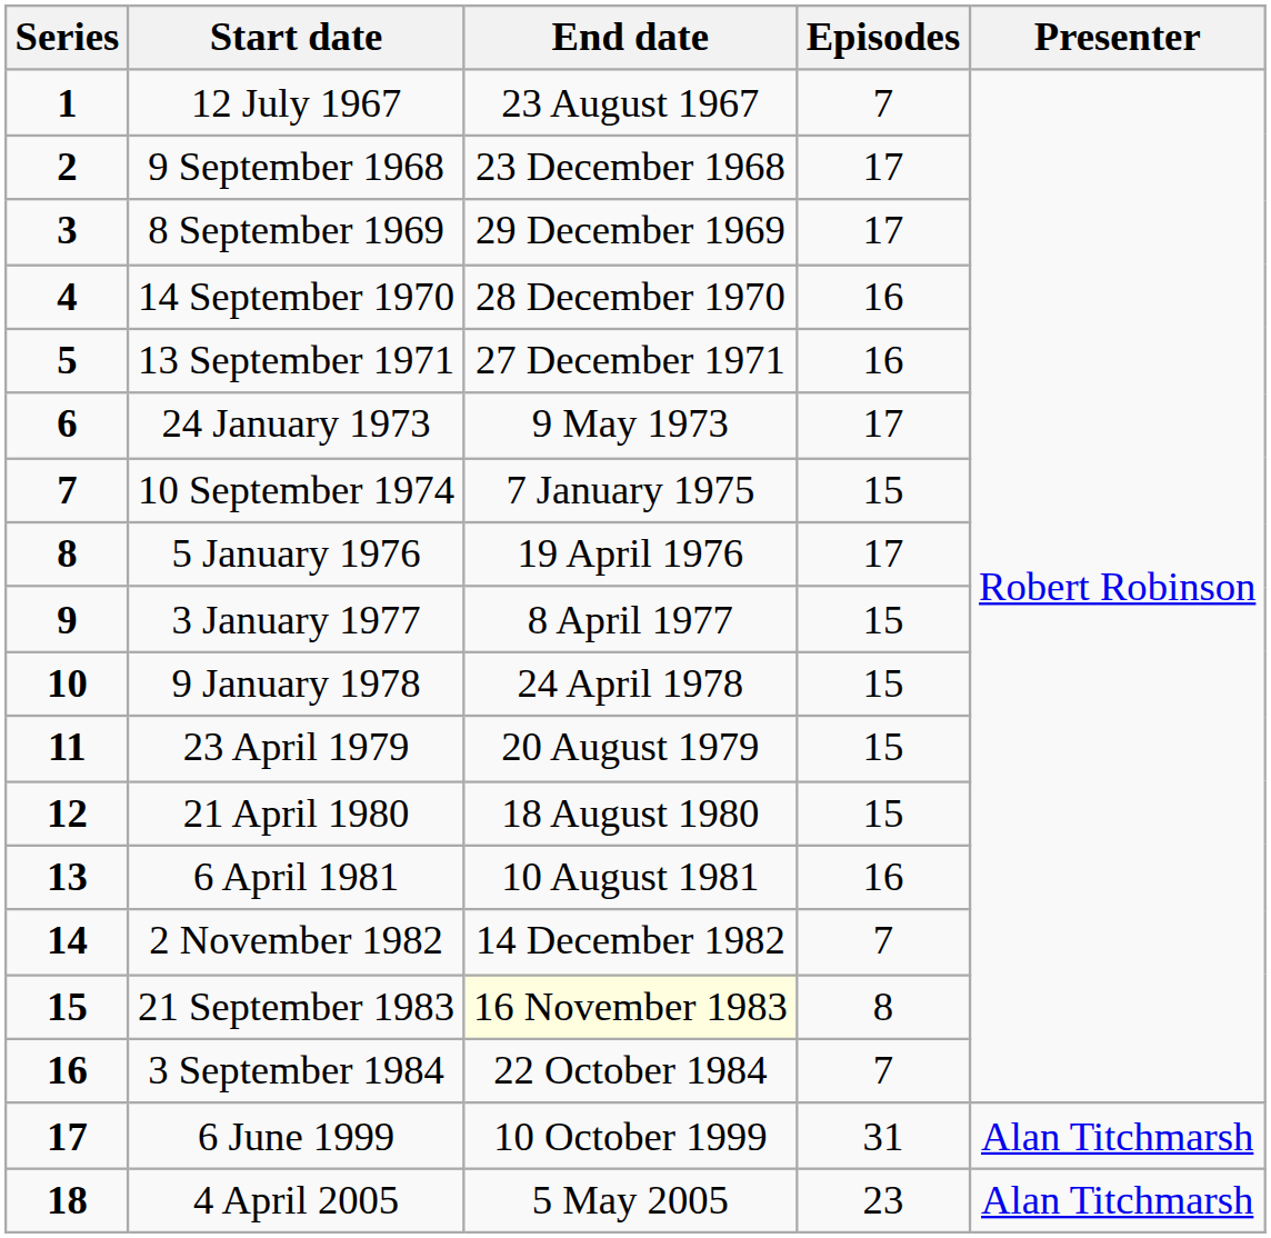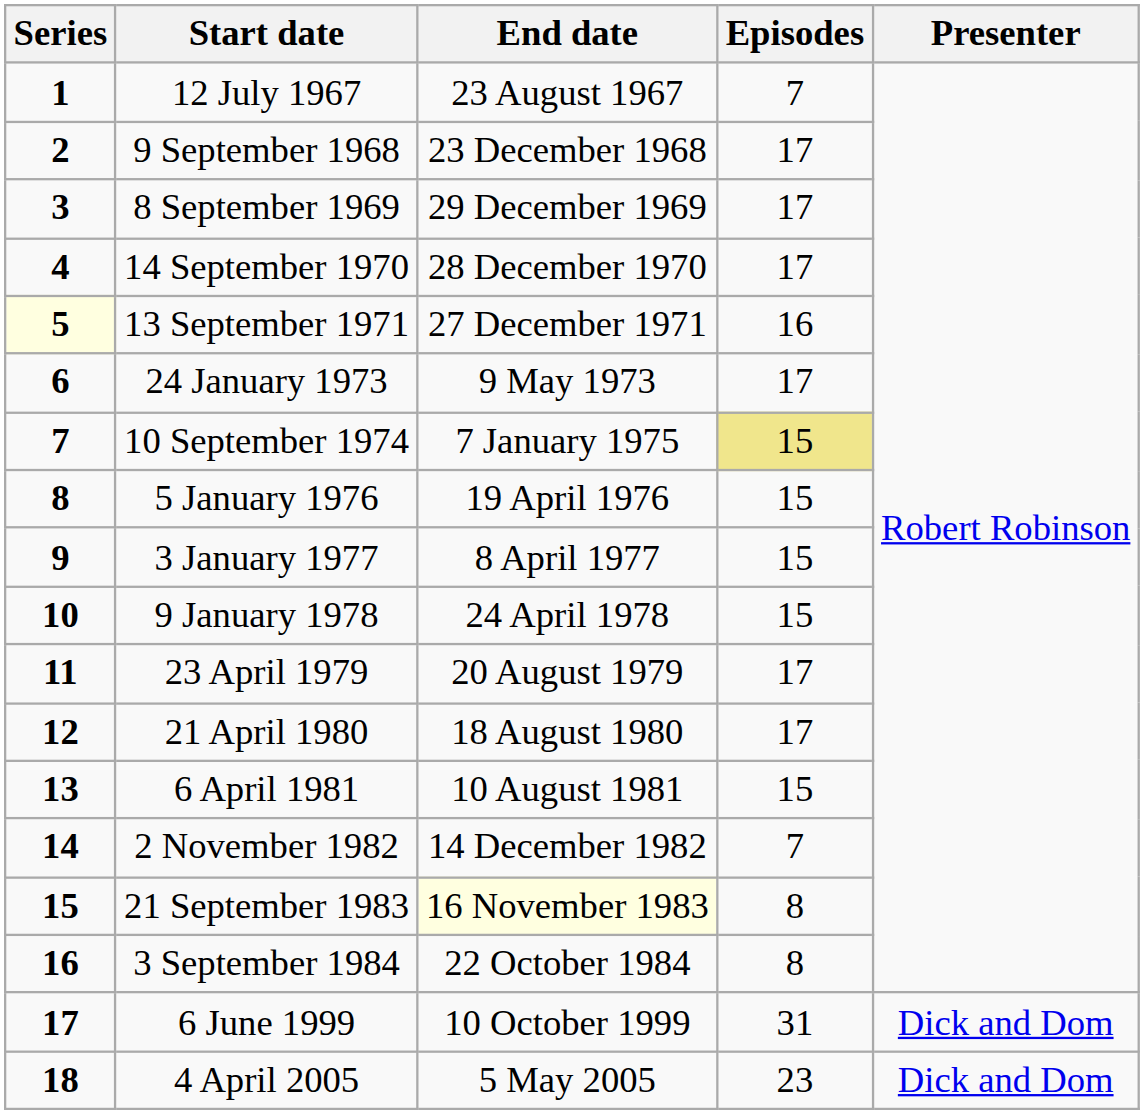14 September 1970 | Episodes: 16 -> 17
13 September 1971 | Series: no background -> lightyellow background
10 September 1974 | Episodes: no background -> khaki background
5 January 1976 | Episodes: 17 -> 15
23 April 1979 | Episodes: 15 -> 17
21 April 1980 | Episodes: 15 -> 17
6 April 1981 | Episodes: 16 -> 15
3 September 1984 | Episodes: 7 -> 8
6 June 1999 | Presenter: Alan Titchmarsh -> Dick and Dom
4 April 2005 | Presenter: Alan Titchmarsh -> Dick and Dom
